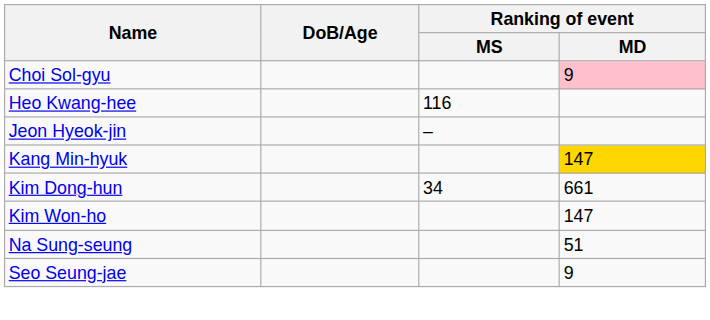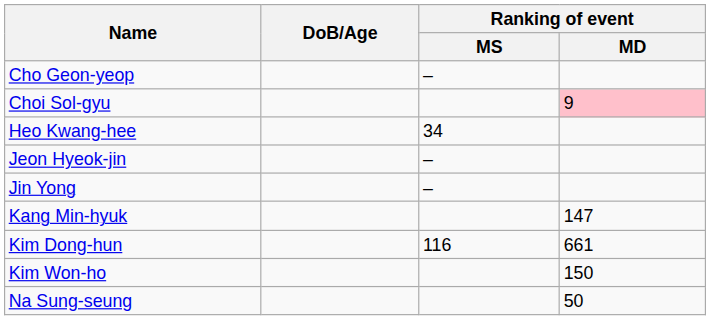+ row: Cho Geon-yeop | –
Heo Kwang-hee | Ranking of event / MS: 116 -> 34
+ row: Jin Yong | –
Kang Min-hyuk | Ranking of event / MD: gold background -> no background
Kim Dong-hun | Ranking of event / MS: 34 -> 116
Kim Won-ho | Ranking of event / MD: 147 -> 150
Na Sung-seung | Ranking of event / MD: 51 -> 50
- row: Seo Seung-jae | 9
